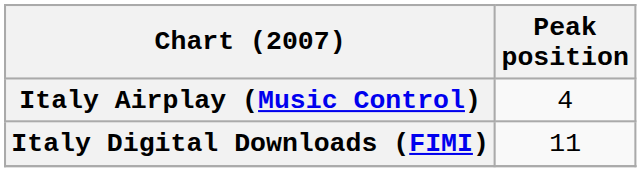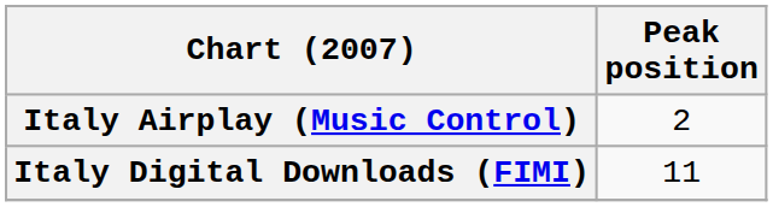Italy Airplay (Music Control) | Peak position: 4 -> 2
